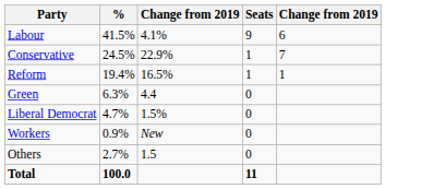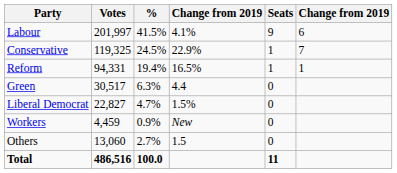+ column: Votes | 201,997 | 119,325 | 94,331 | 30,517 | 22,827 | 4,459 | 13,060 | 486,516
